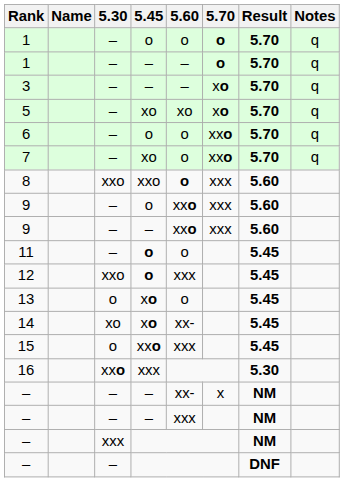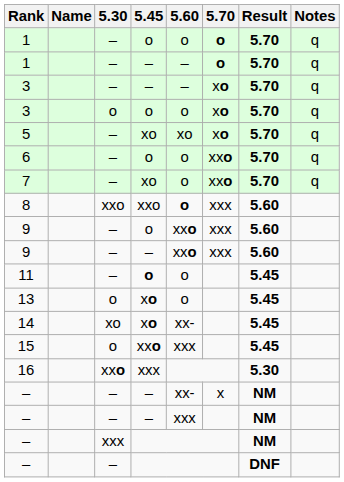+ row: 3 | o | o | o | xo | 5.70 | q
- row: 12 | xxo | o | xxx | 5.45
